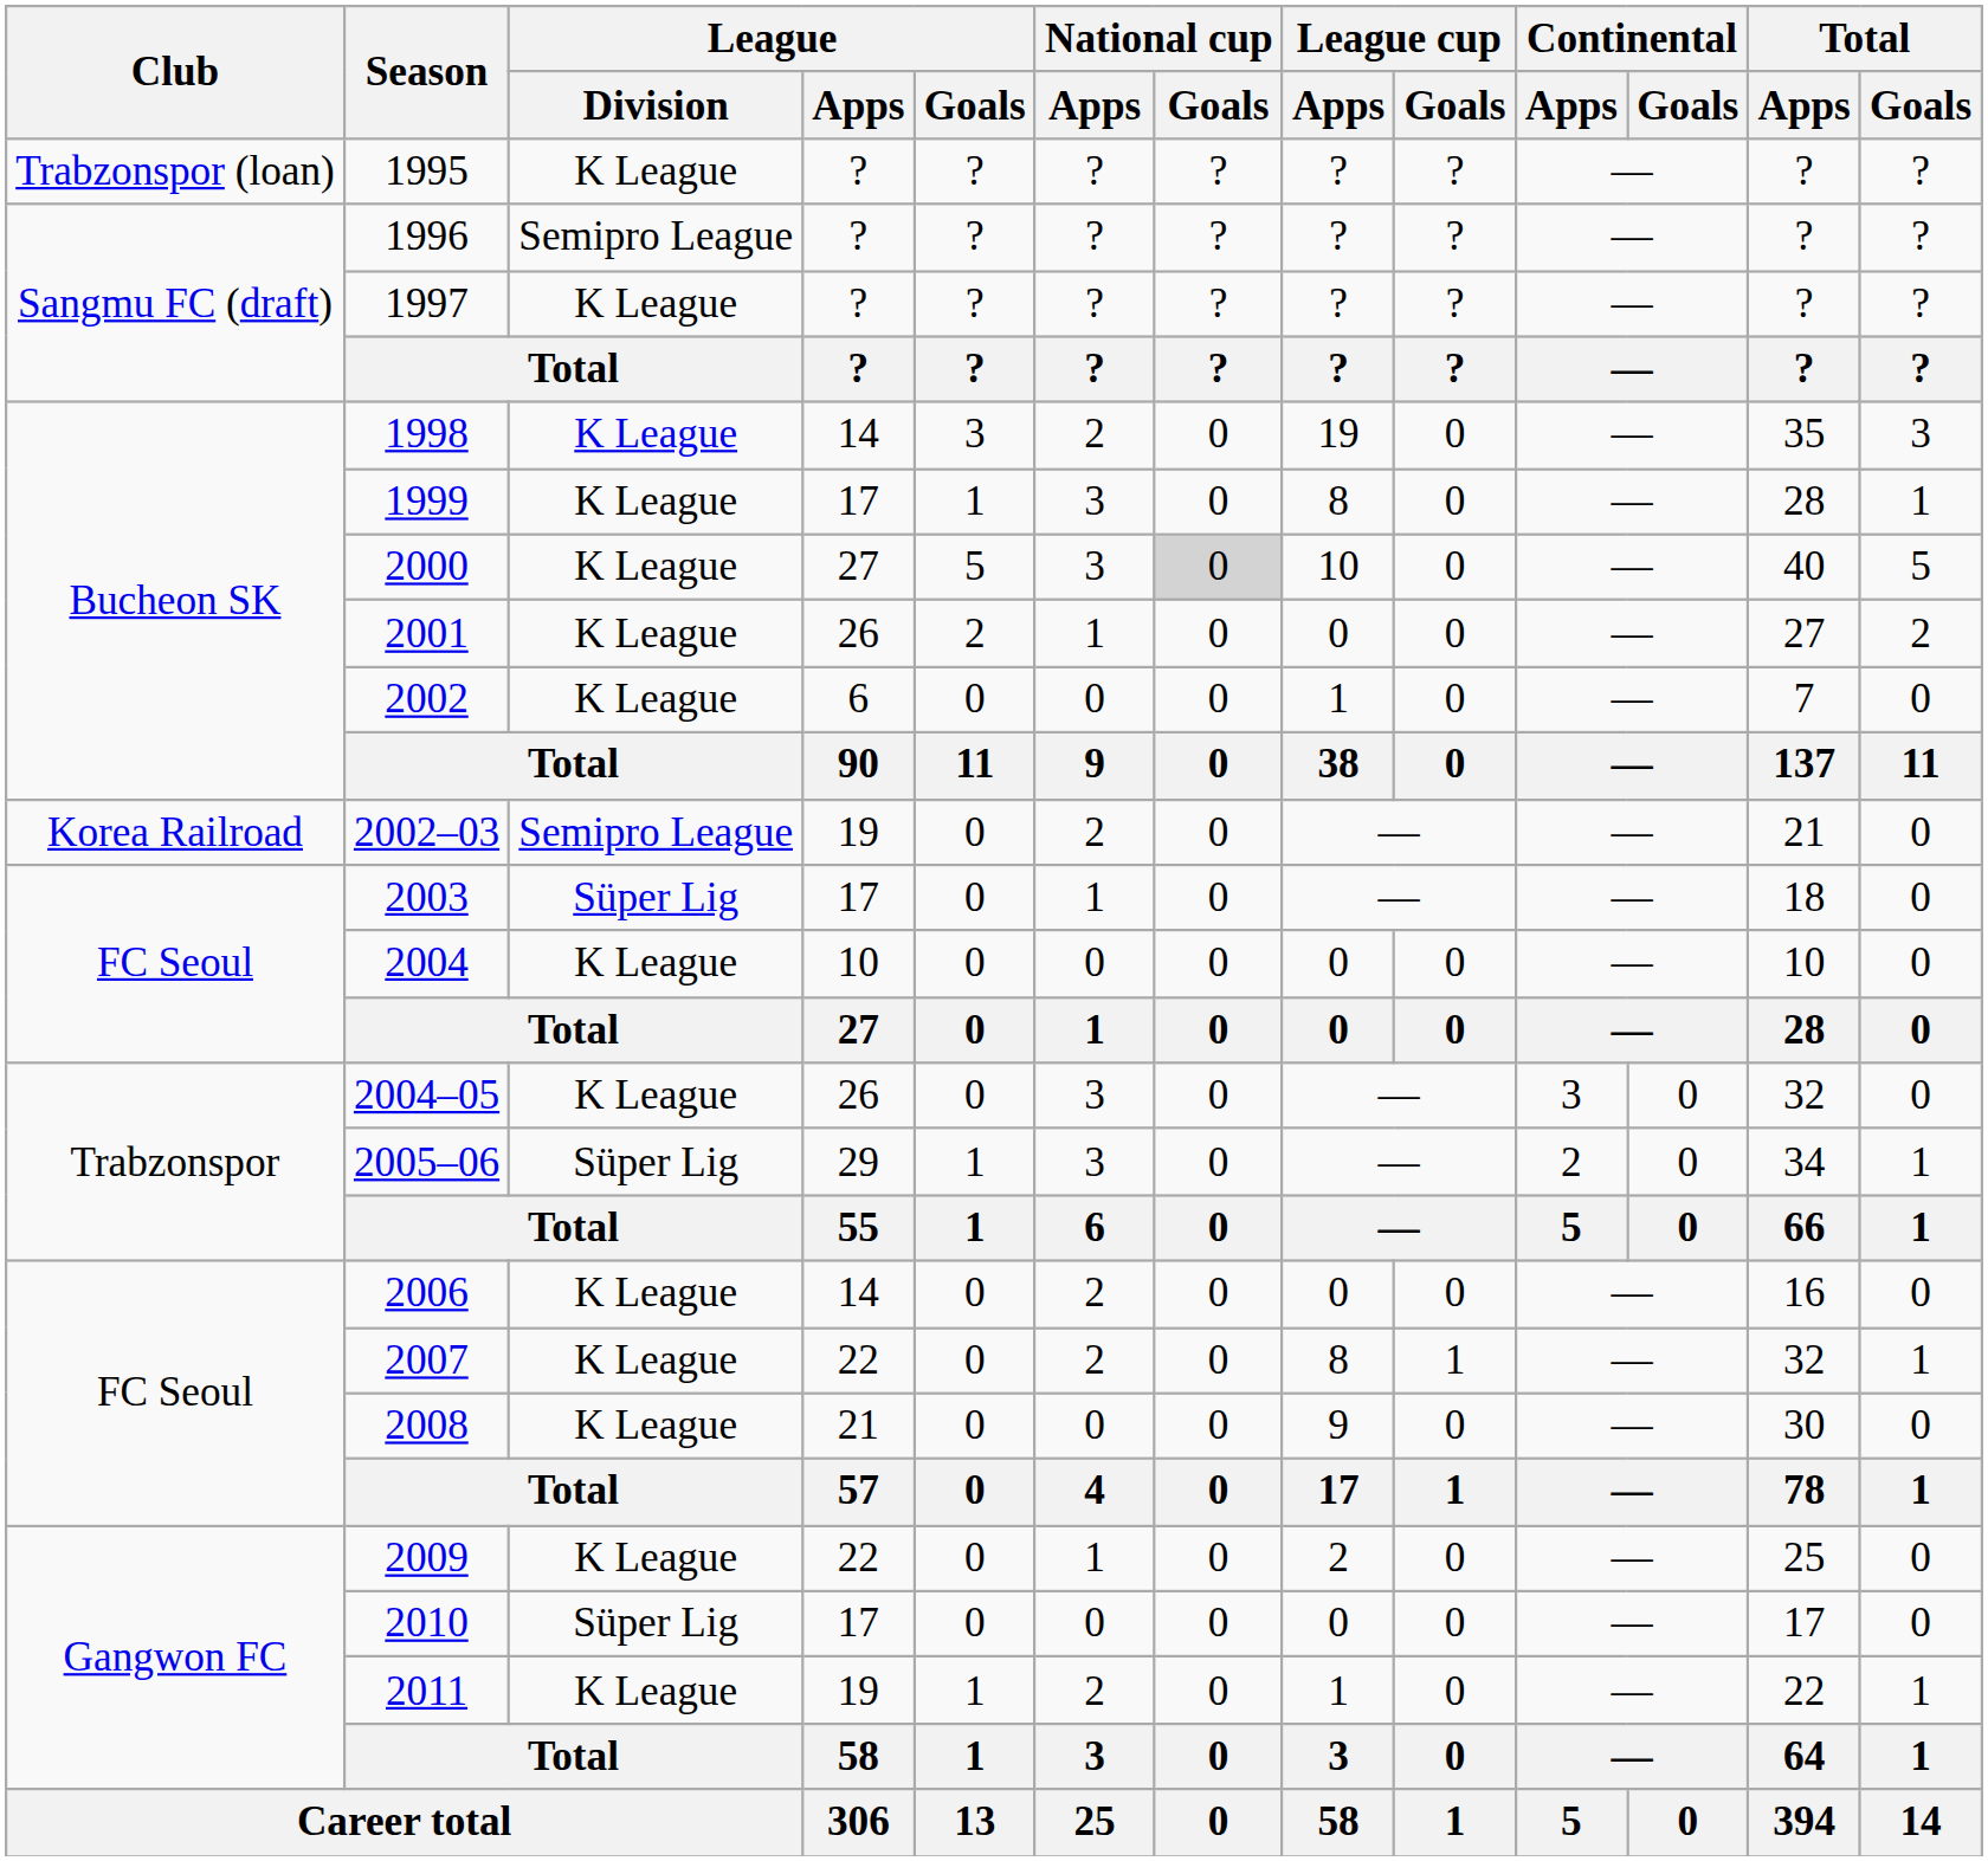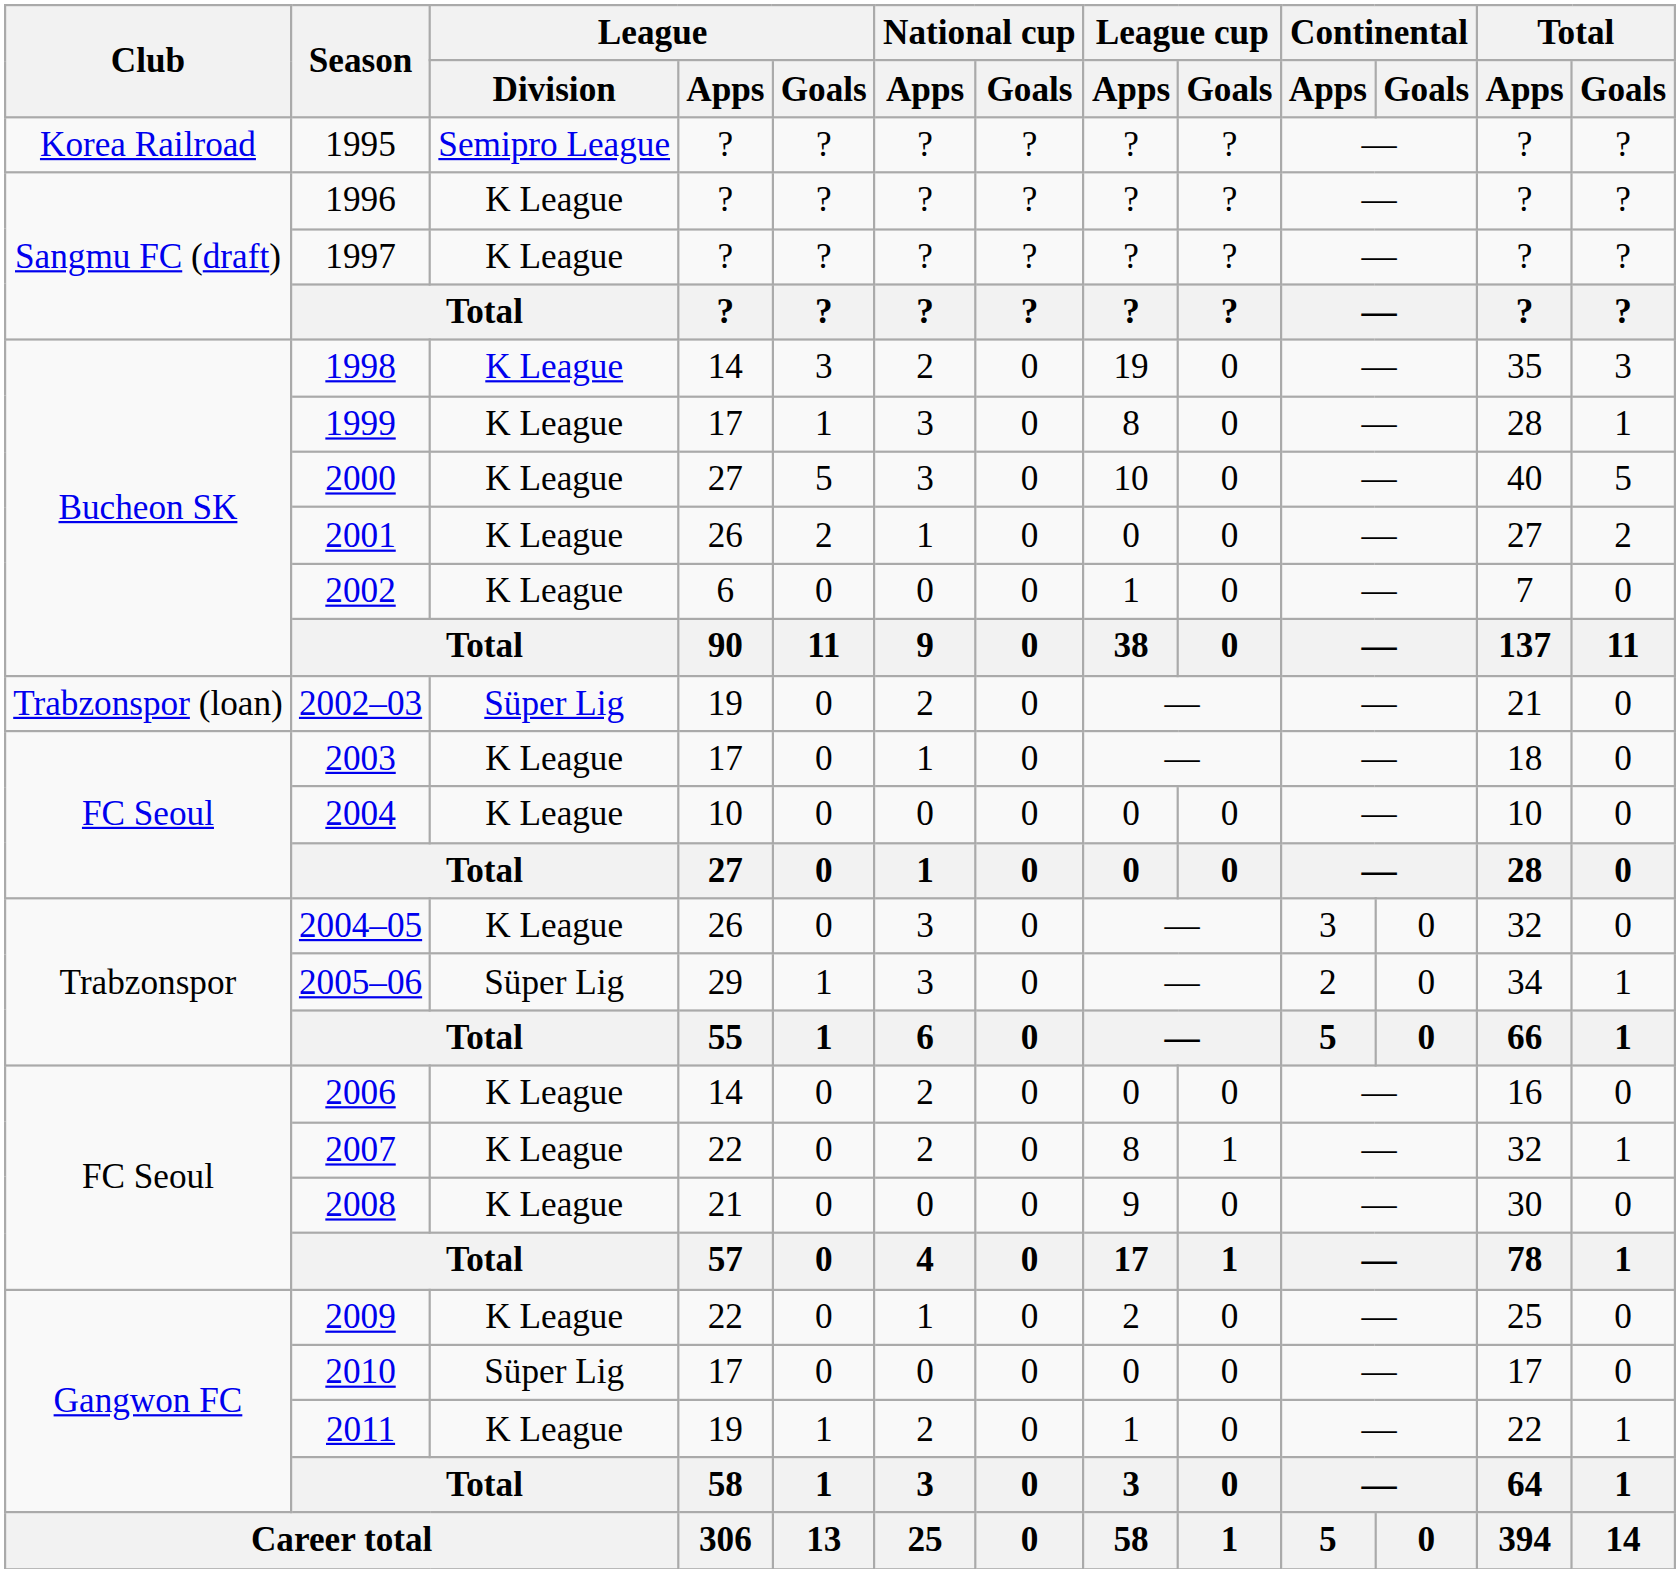1995 | Club: Trabzonspor (loan) -> Korea Railroad
1995 | League / Division: K League -> Semipro League
1996 | League / Division: Semipro League -> K League
2000 | National cup / Goals: lightgrey background -> no background
2002–03 | Club: Korea Railroad -> Trabzonspor (loan)
2002–03 | League / Division: Semipro League -> Süper Lig
2003 | League / Division: Süper Lig -> K League
